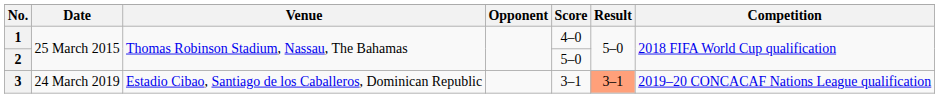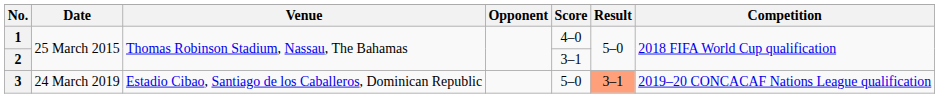2 | Score: 5–0 -> 3–1
3 | Score: 3–1 -> 5–0
